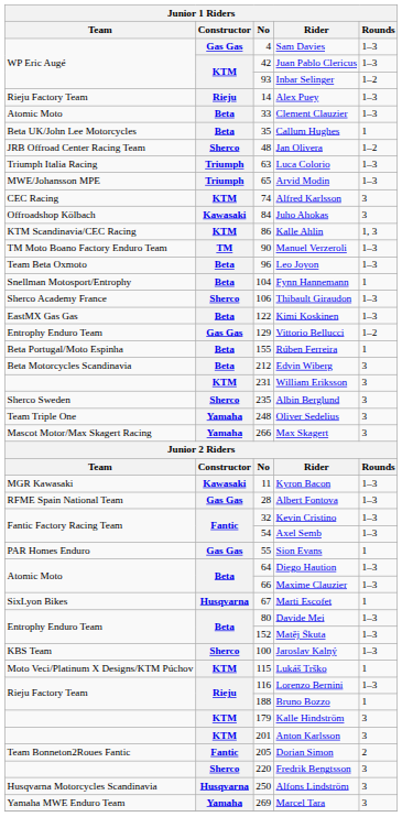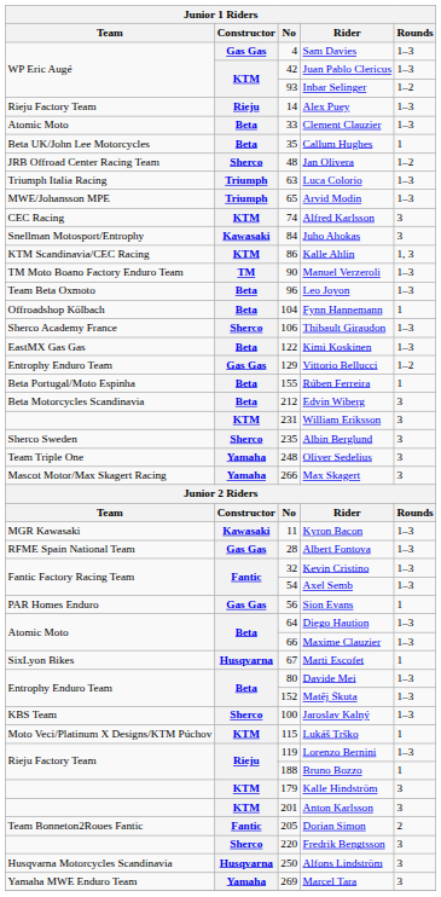Juho Ahokas | Team: Offroadshop Kölbach -> Snellman Motosport/Entrophy
Fynn Hannemann | Team: Snellman Motosport/Entrophy -> Offroadshop Kölbach
Sion Evans | No: 55 -> 56
Lorenzo Bernini | No: 116 -> 119
